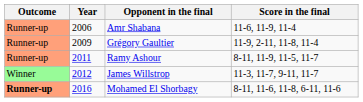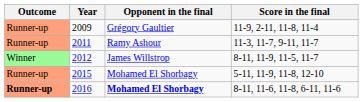- row: Runner-up | 2006 | Amr Shabana | 11-6, 11-9, 11-4
2011 | Score in the final: 8-11, 11-9, 11-5, 11-7 -> 11-3, 11-7, 9-11, 11-7
2012 | Score in the final: 11-3, 11-7, 9-11, 11-7 -> 8-11, 11-9, 11-5, 11-7
+ row: Runner-up | 2015 | Mohamed El Shorbagy | 5-11, 11-9, 11-8, 12-10
2016 | Opponent in the final: normal -> bold
